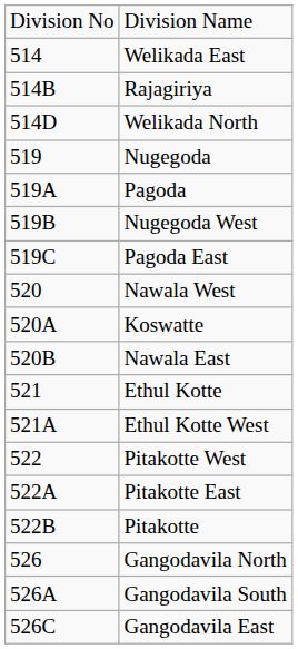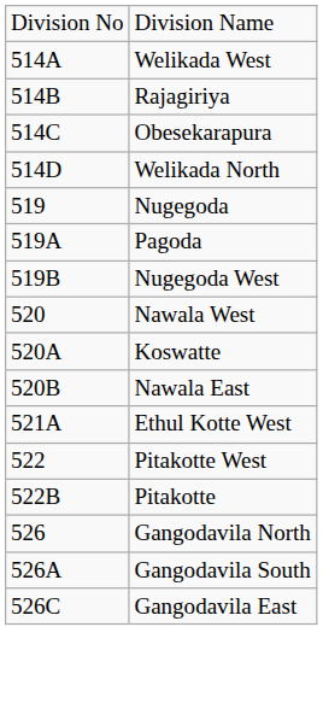- row: 514 | Welikada East
+ row: 514A | Welikada West
+ row: 514C | Obesekarapura
- row: 519C | Pagoda East
- row: 521 | Ethul Kotte
- row: 522A | Pitakotte East
